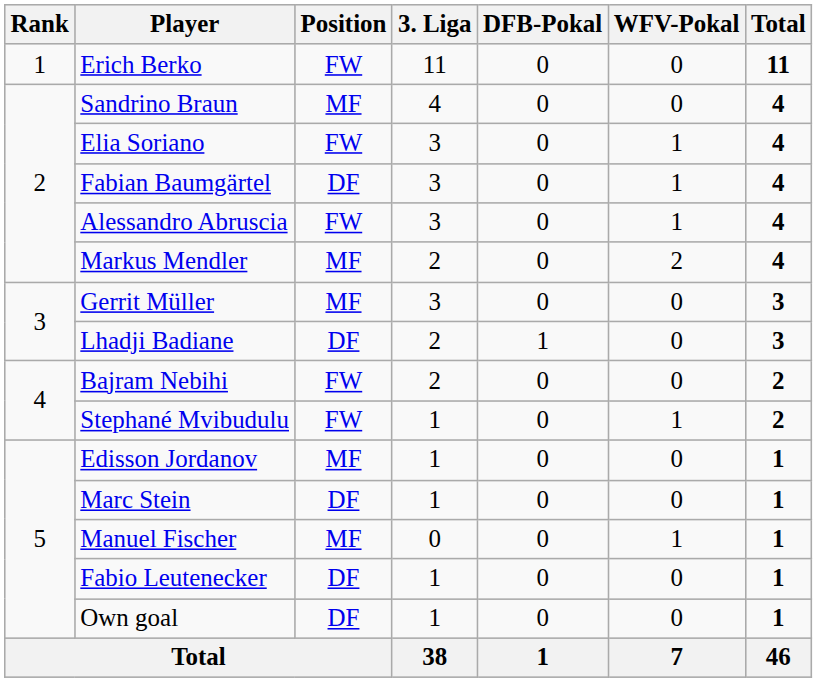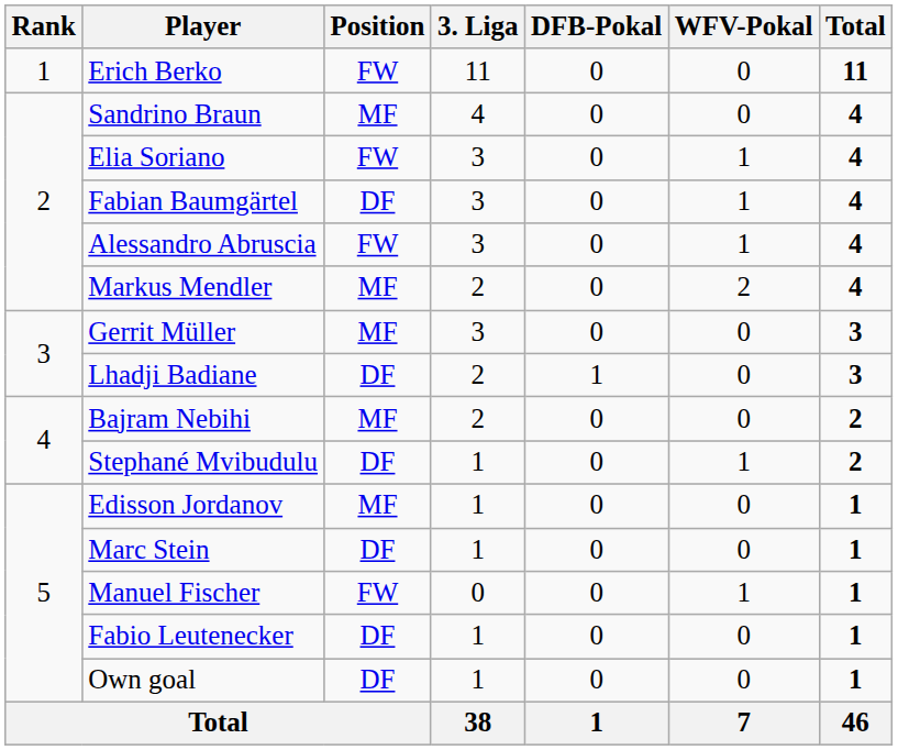Bajram Nebihi | Position: FW -> MF
Stephané Mvibudulu | Position: FW -> DF
Manuel Fischer | Position: MF -> FW
